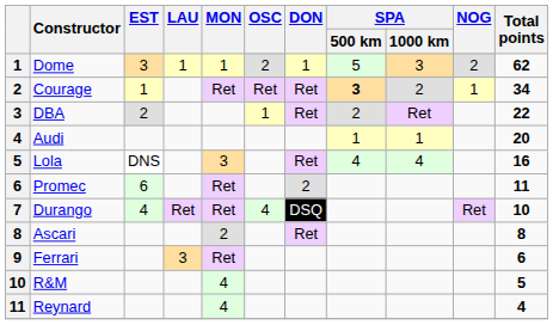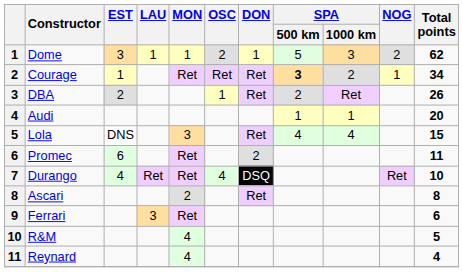DBA | Total points: 22 -> 26
Lola | Total points: 16 -> 15
